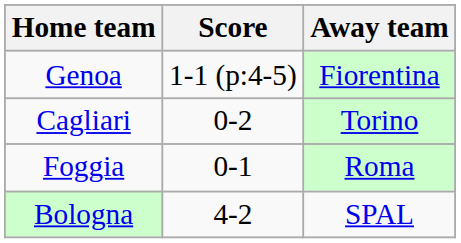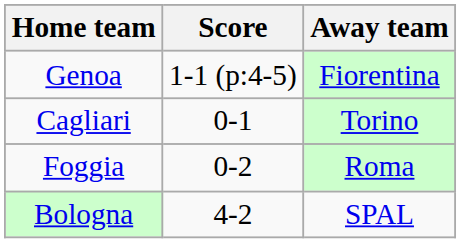Cagliari | Score: 0-2 -> 0-1
Foggia | Score: 0-1 -> 0-2
